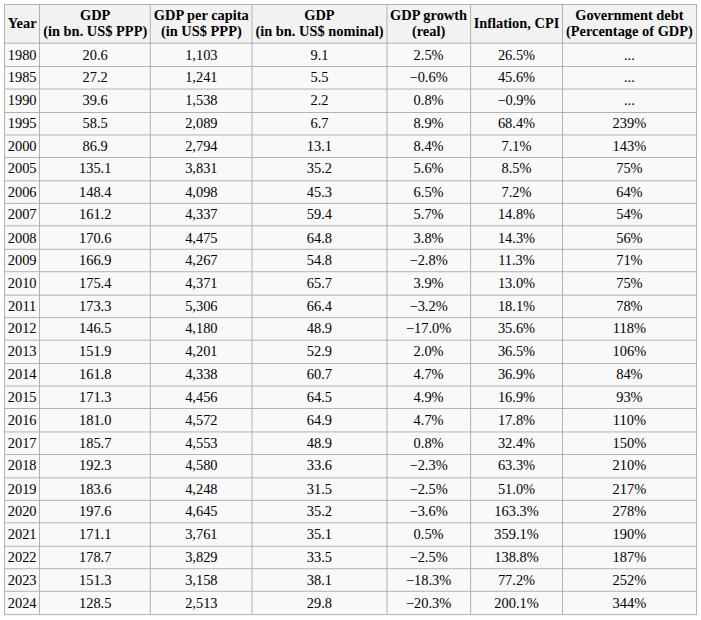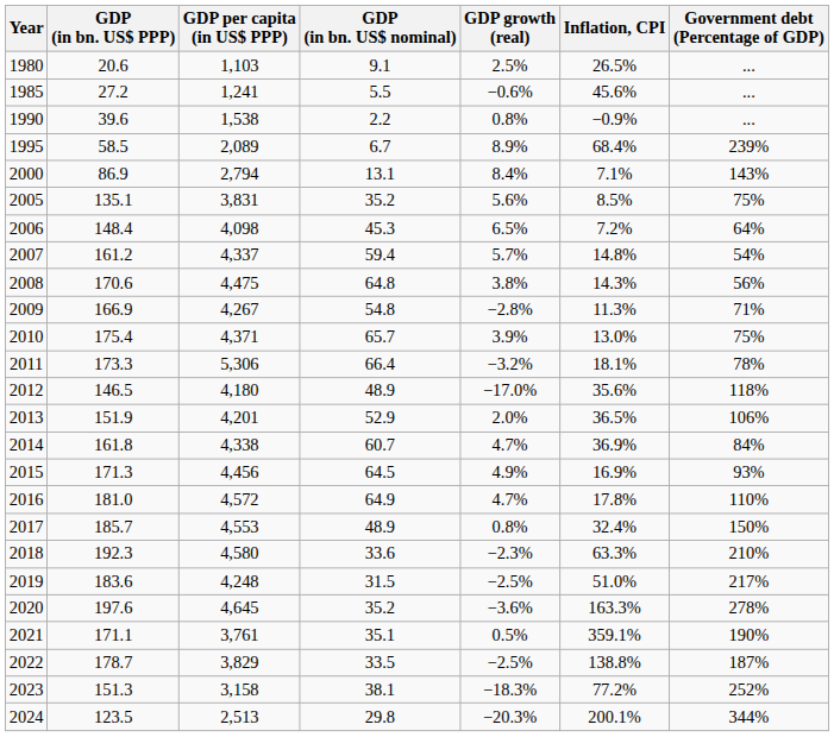2024 | GDP (in bn. US$ PPP): 128.5 -> 123.5
